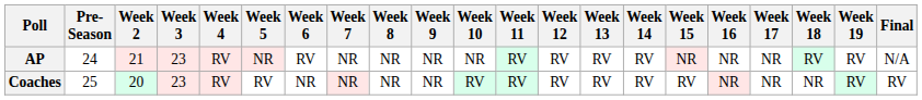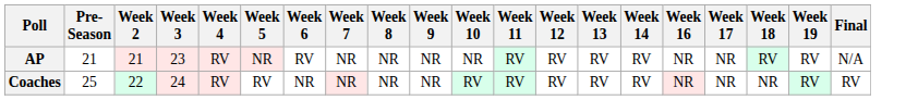- column: Week 15 | NR | RV
AP | Pre- Season: 24 -> 21
Coaches | Week 2: 20 -> 22
Coaches | Week 3: 23 -> 24
